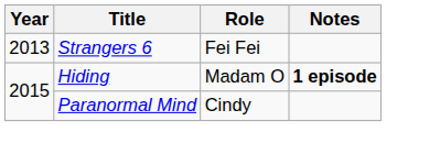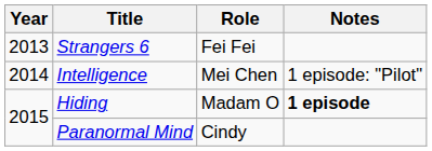+ row: 2014 | Intelligence | Mei Chen | 1 episode: "Pilot"
